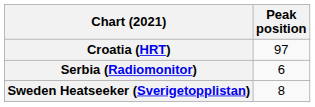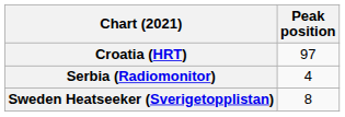Serbia (Radiomonitor) | Peak position: 6 -> 4
